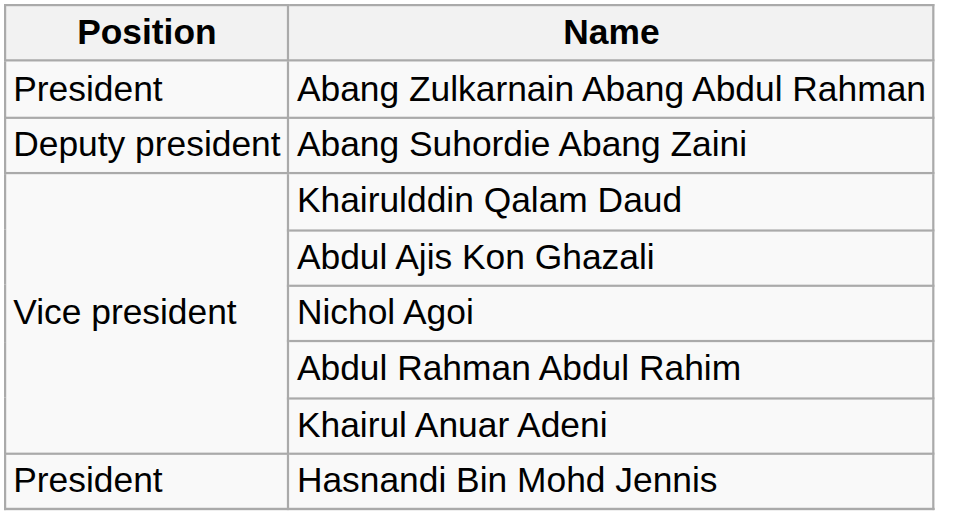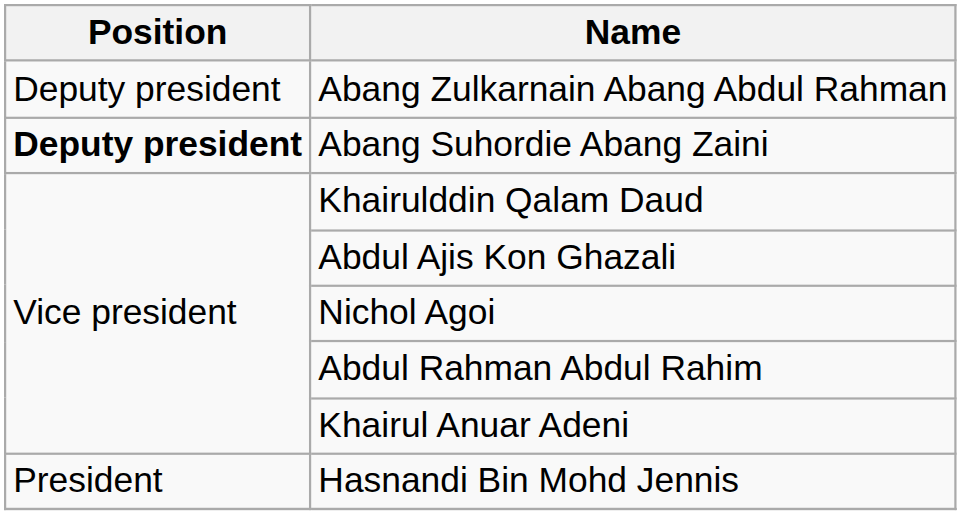Abang Zulkarnain Abang Abdul Rahman | Position: President -> Deputy president
Abang Suhordie Abang Zaini | Position: normal -> bold
